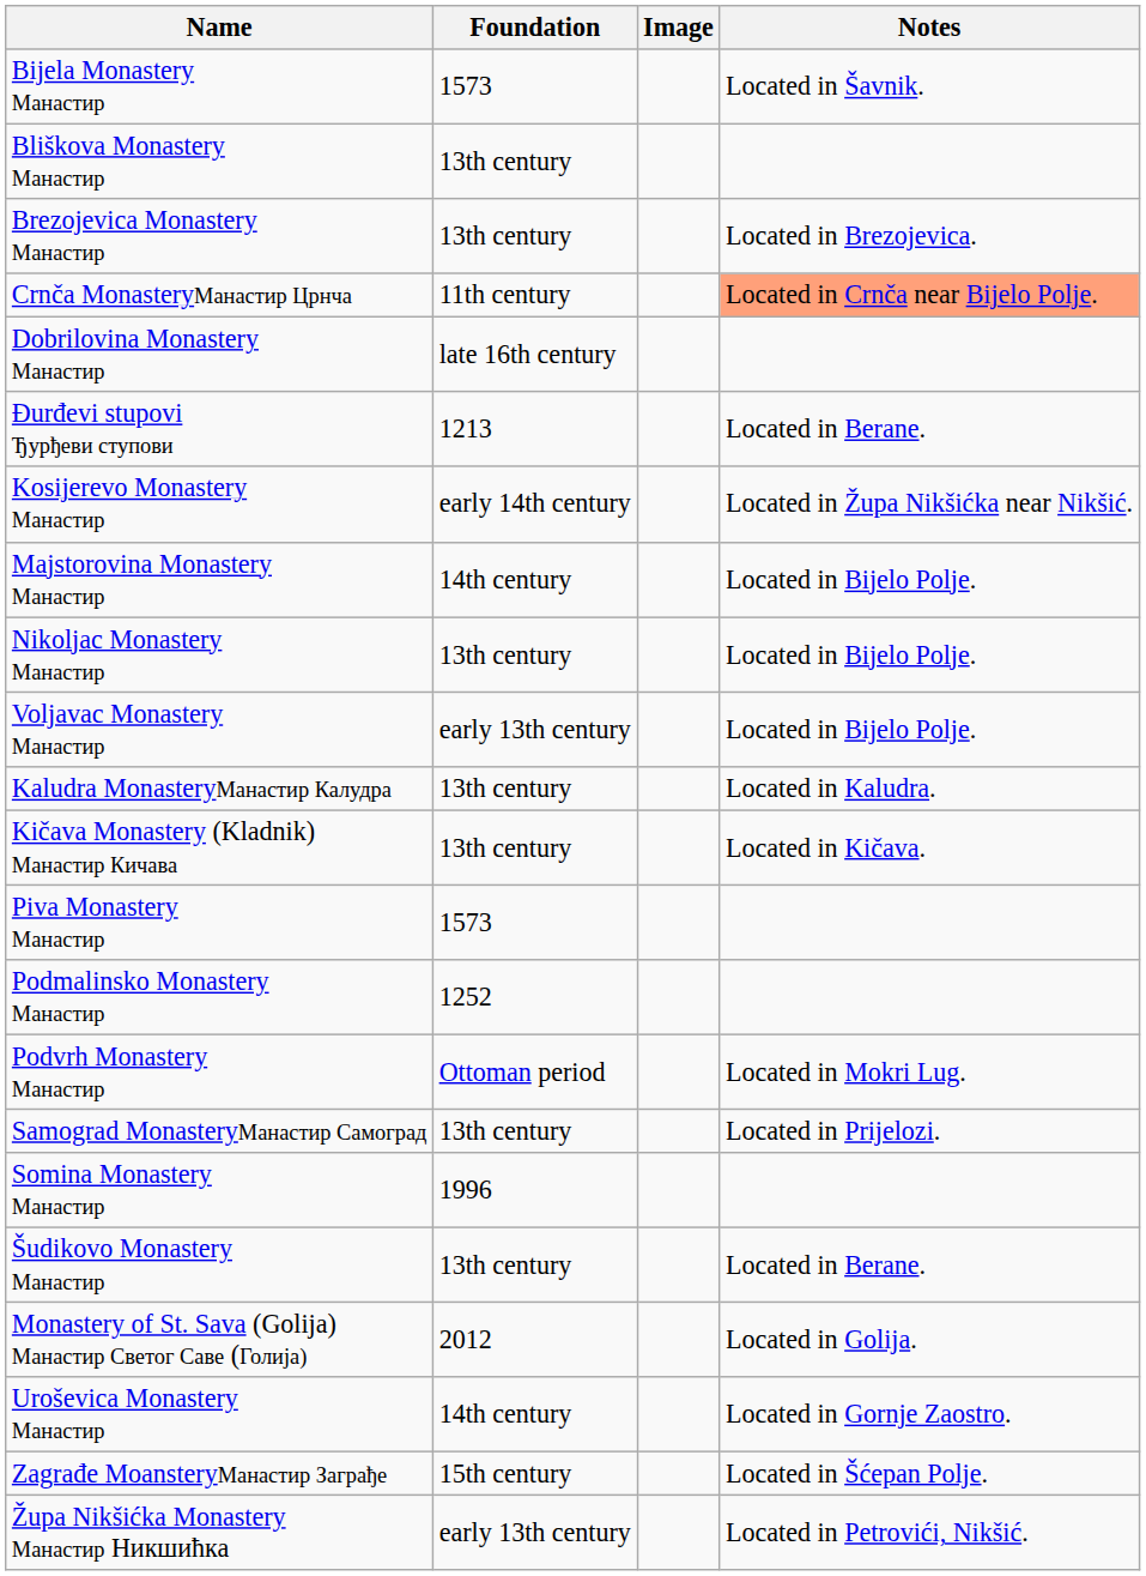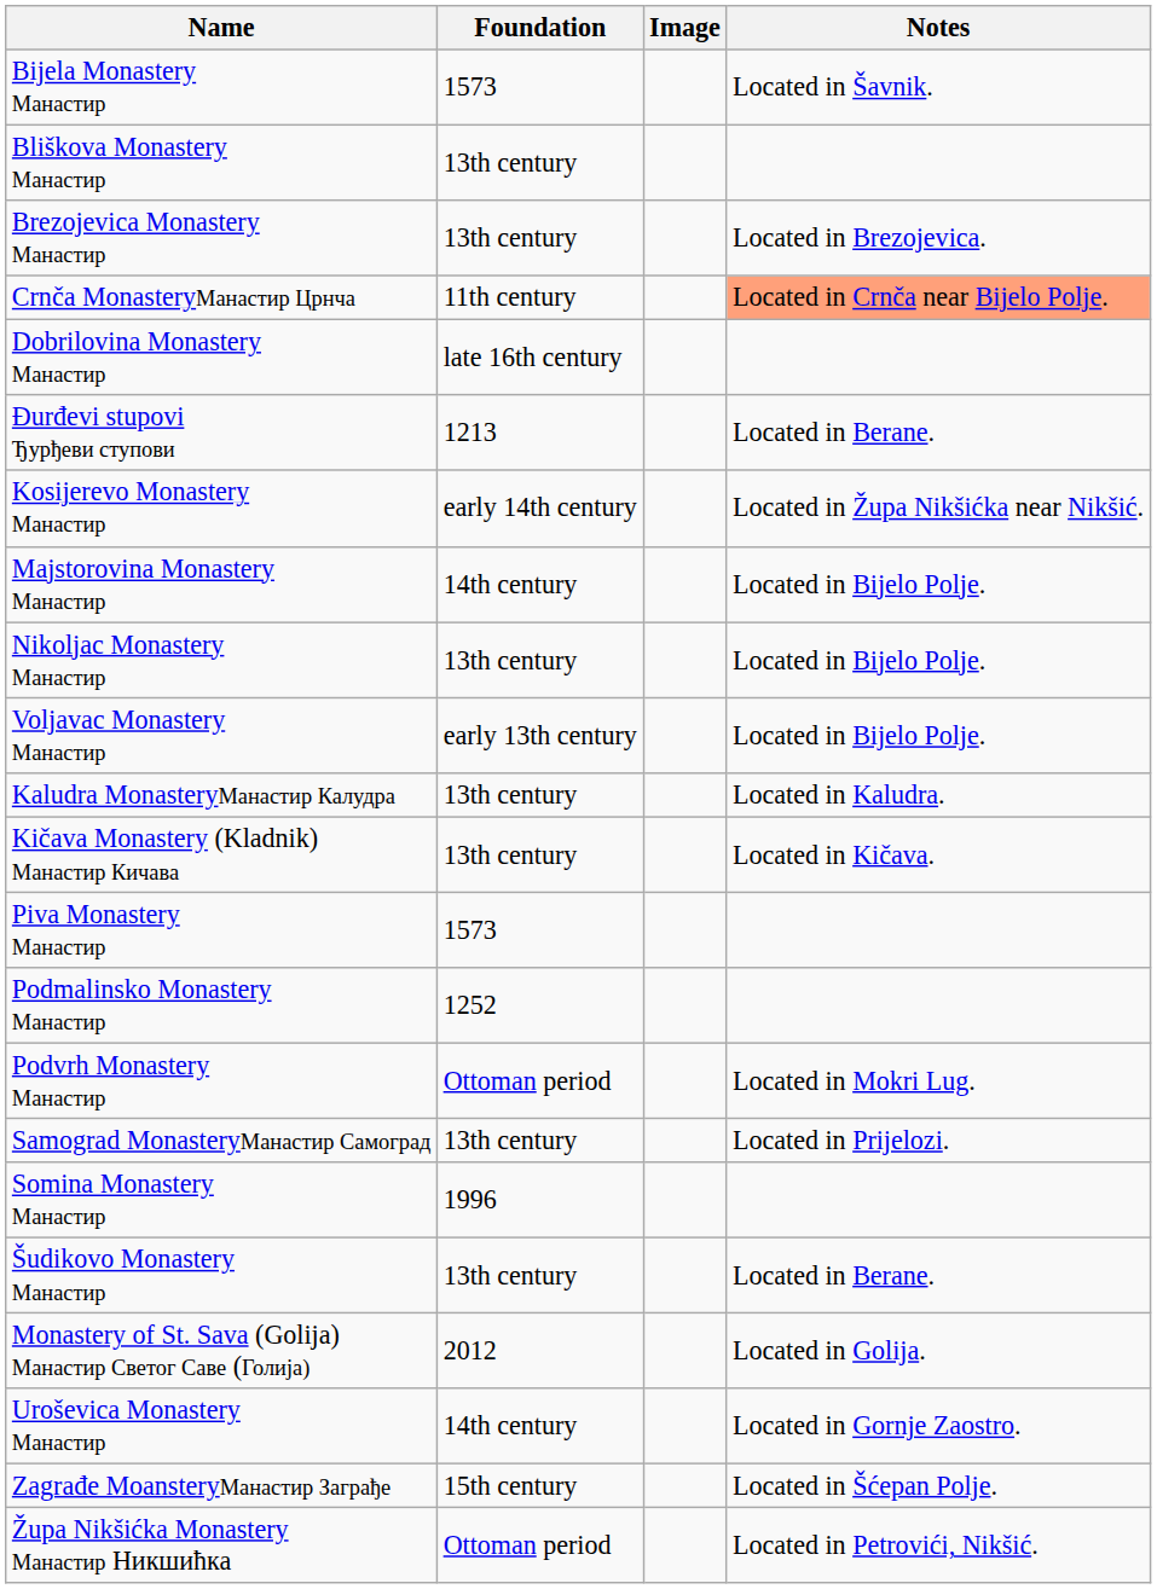Župa Nikšićka Monastery Манастир Никшићка | Foundation: early 13th century -> Ottoman period
